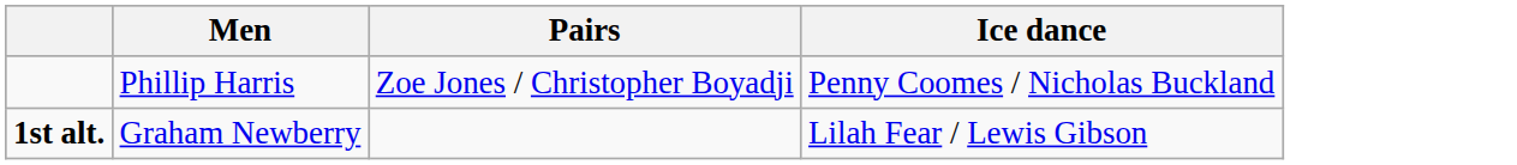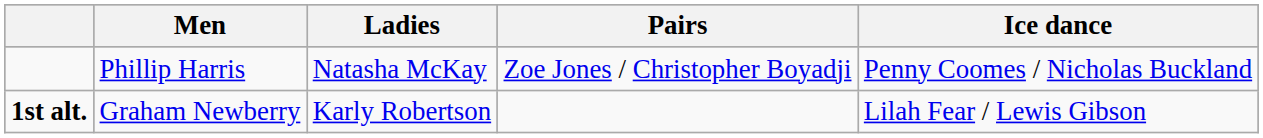+ column: Ladies | Natasha McKay | Karly Robertson
